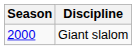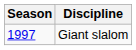Giant slalom | Season: 2000 -> 1997
